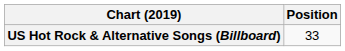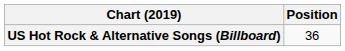US Hot Rock & Alternative Songs (Billboard) | Position: 33 -> 36
